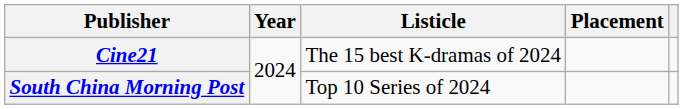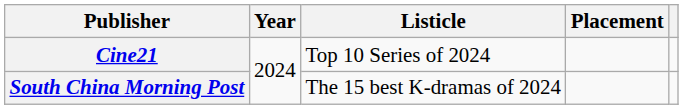Cine21 | Listicle: The 15 best K-dramas of 2024 -> Top 10 Series of 2024
South China Morning Post | Listicle: Top 10 Series of 2024 -> The 15 best K-dramas of 2024
